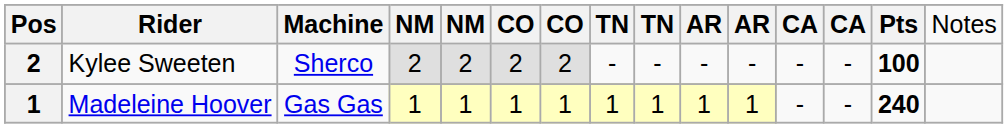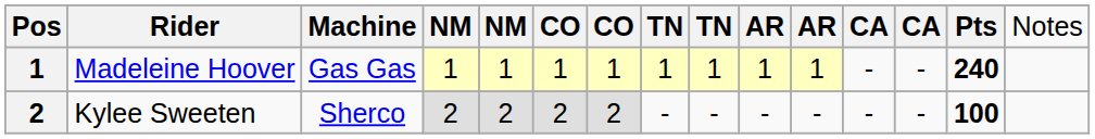rows swapped: Madeleine Hoover <-> Kylee Sweeten
